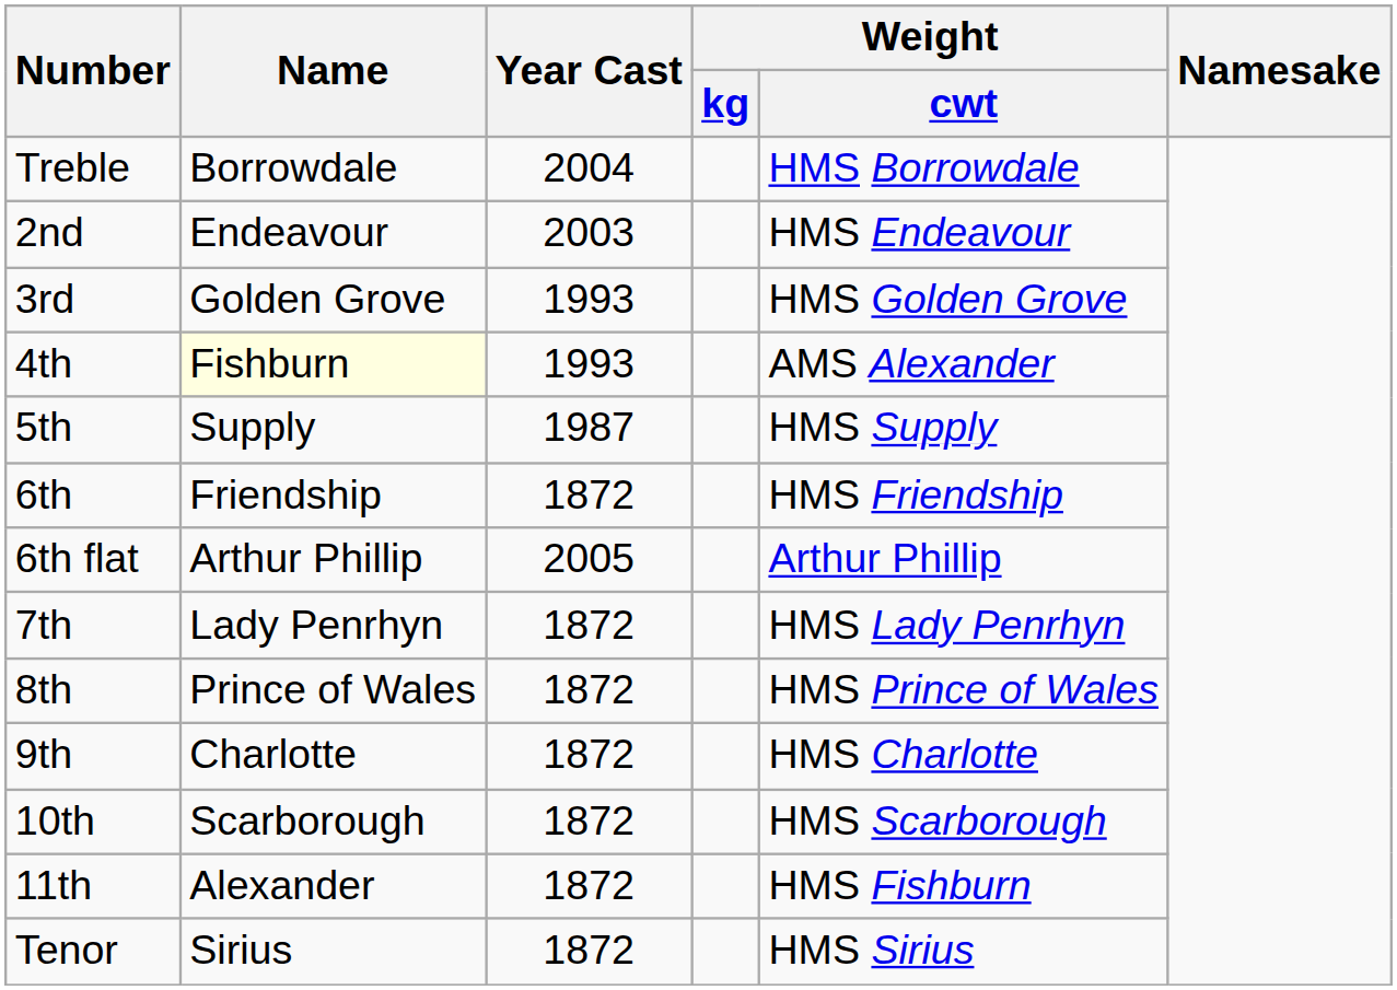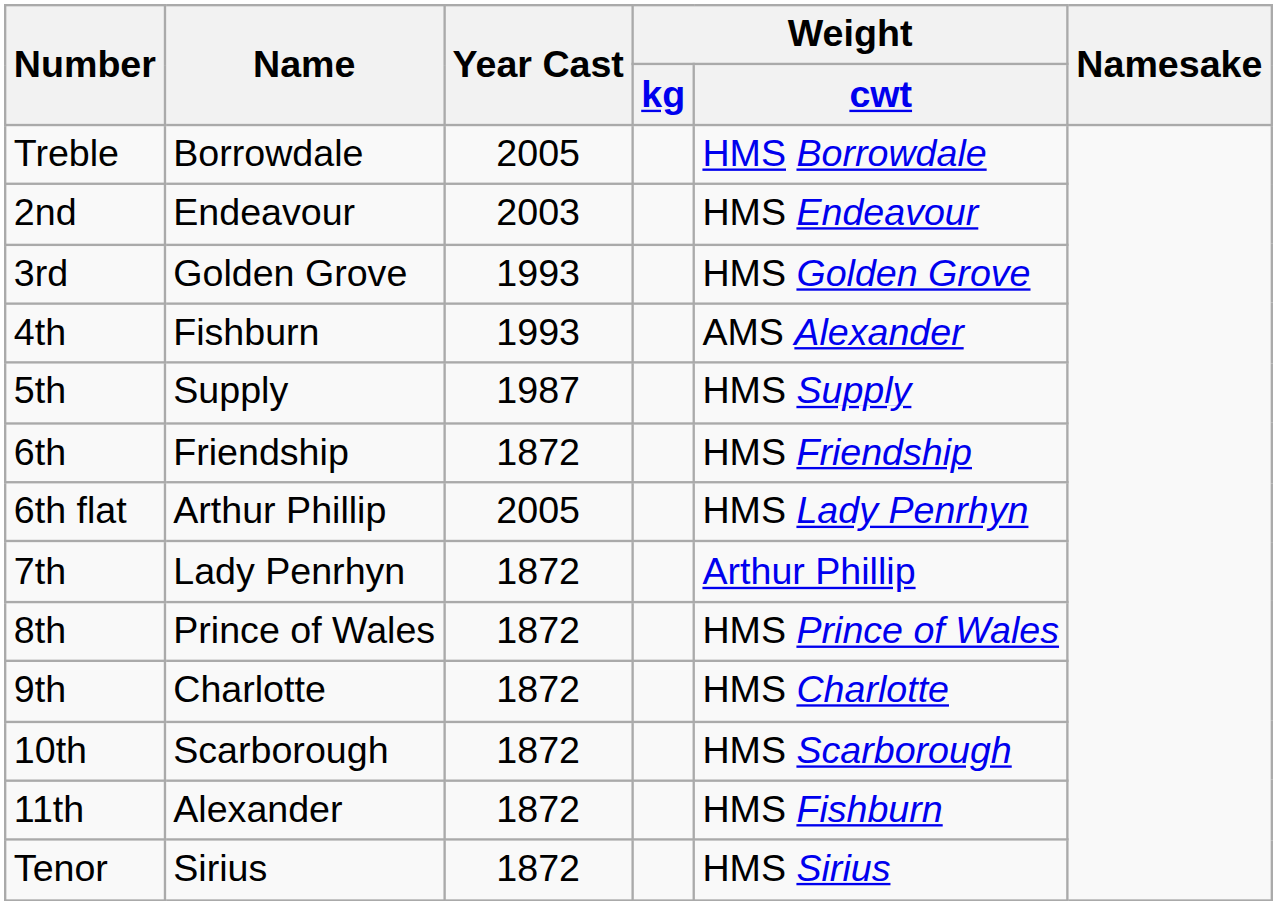Treble | Year Cast: 2004 -> 2005
4th | Name: lightyellow background -> no background
6th flat | Weight / cwt: Arthur Phillip -> HMS Lady Penrhyn
7th | Weight / cwt: HMS Lady Penrhyn -> Arthur Phillip
